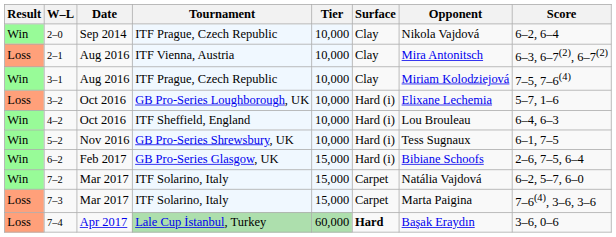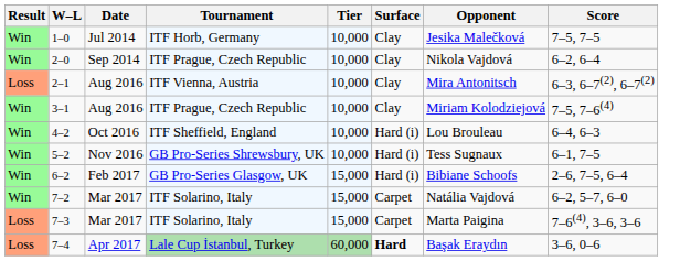+ row: Win | 1–0 | Jul 2014 | ITF Horb, Germany | 10,000 | Clay | Jesika Malečková | 7–5, 7–5
- row: Loss | 3–2 | Oct 2016 | GB Pro-Series Loughborough, UK | 10,000 | Hard (i) | Elixane Lechemia | 5–7, 1–6
